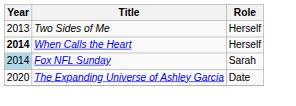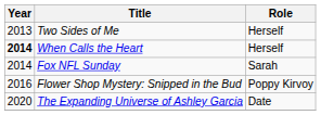Fox NFL Sunday | Year: lightblue background -> no background
+ row: 2016 | Flower Shop Mystery: Snipped in the Bud | Poppy Kirvoy
